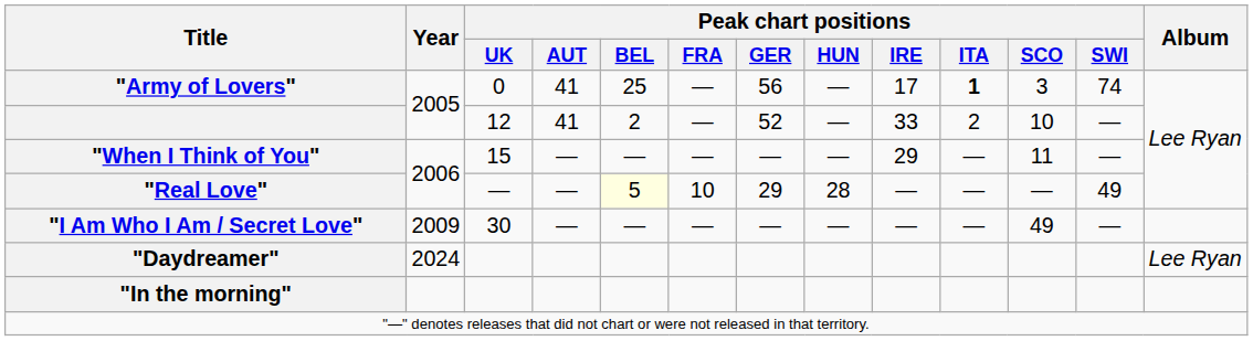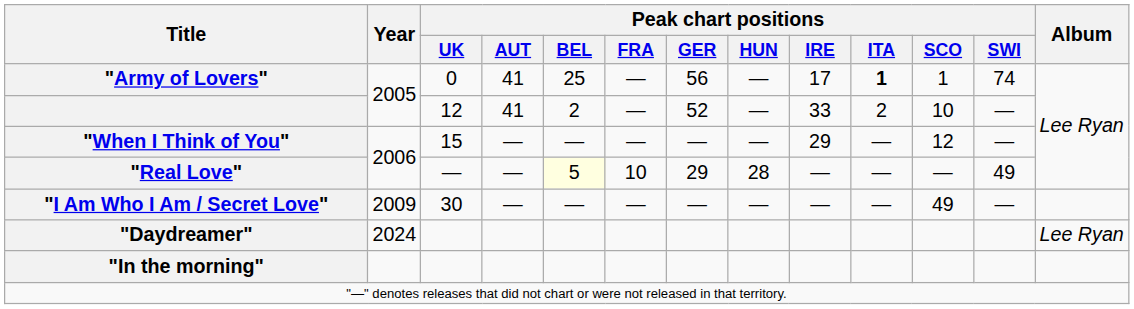"Army of Lovers" | Peak chart positions / SCO: 3 -> 1
"When I Think of You" | Peak chart positions / SCO: 11 -> 12
